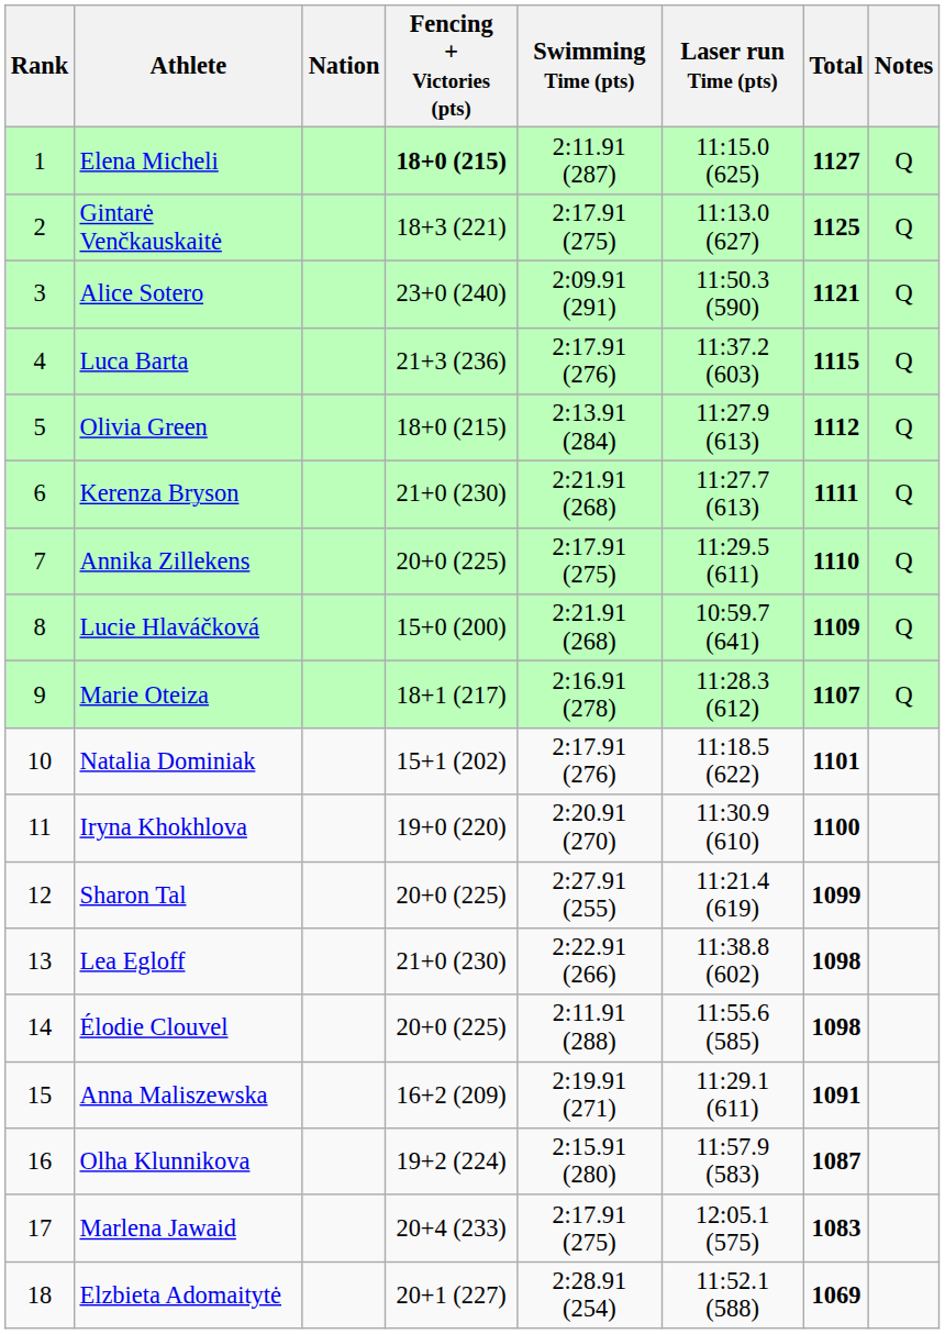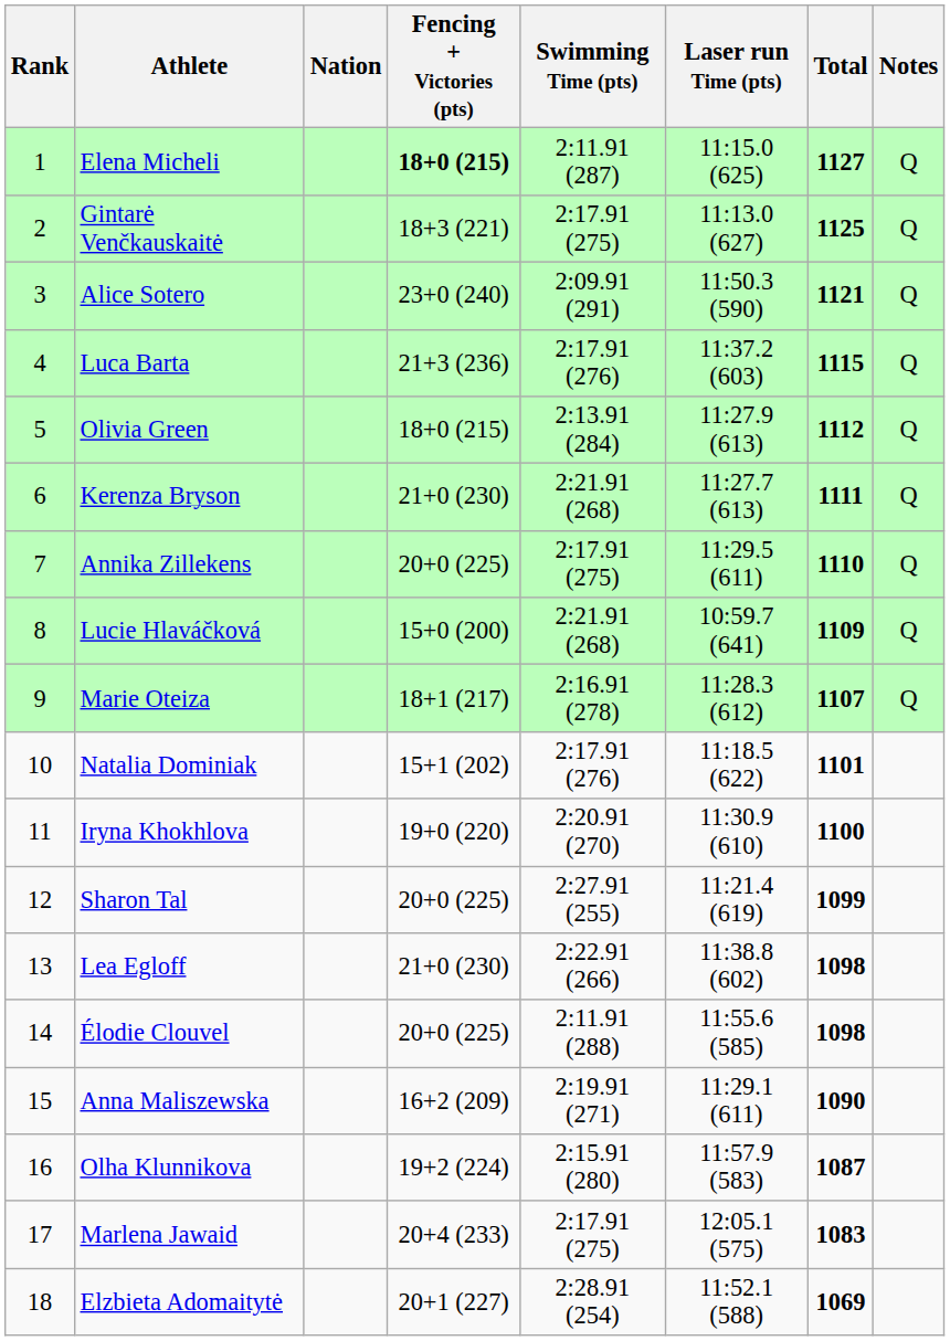Anna Maliszewska | Total: 1091 -> 1090
